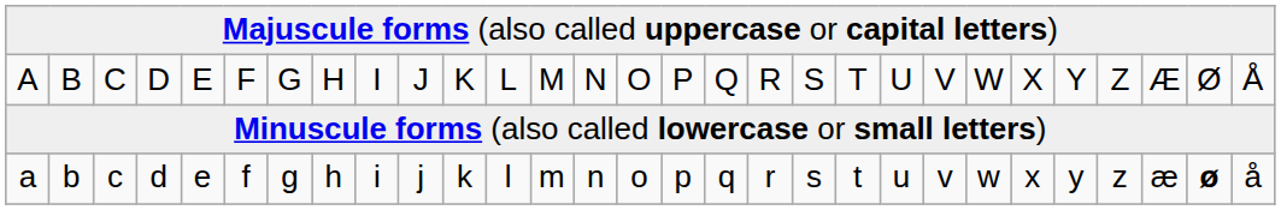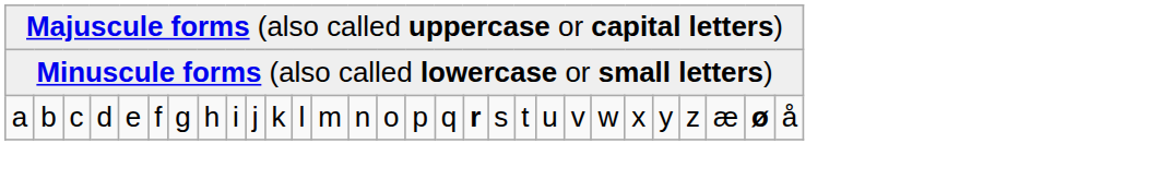- row: A | B | C | D | E | F | G | H | I | J | K | L | M | N | O | P | Q | R | S | T | U | V | W | X | Y | Z | Æ | Ø | Å
a | column 18: normal -> bold
